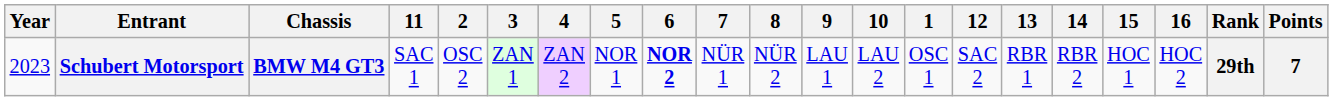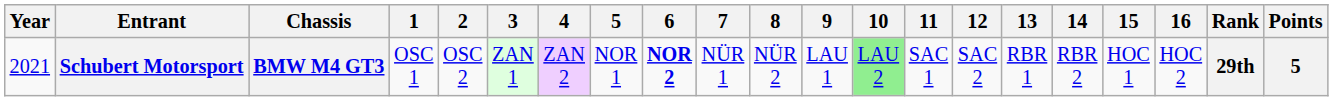columns swapped: 1 <-> 11
Schubert Motorsport | Year: 2023 -> 2021
Schubert Motorsport | 10: no background -> lightgreen background
Schubert Motorsport | Points: 7 -> 5
